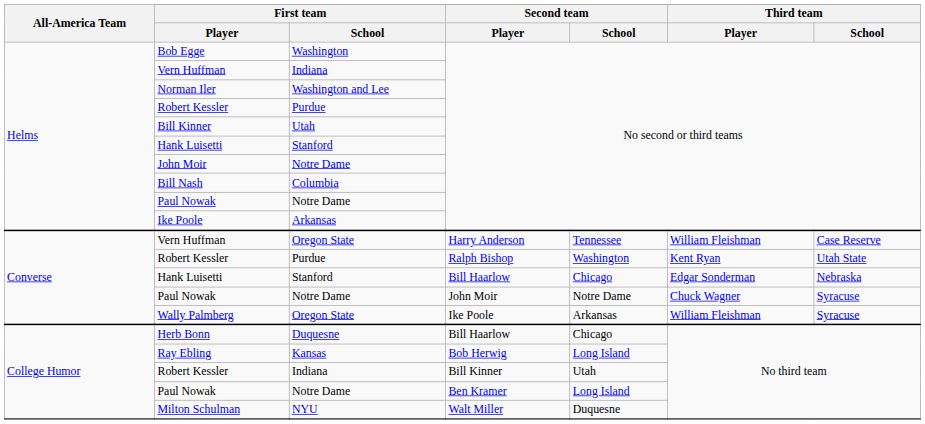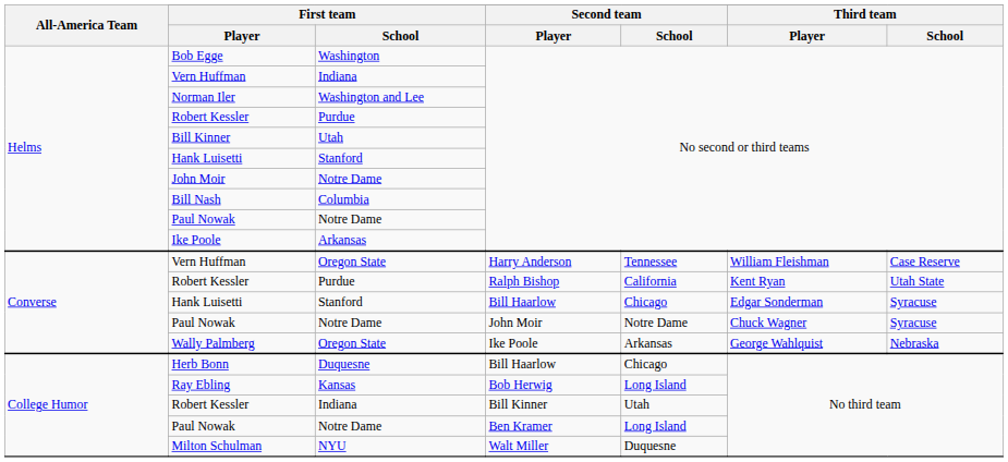Robert Kessler / Ralph Bishop | Second team / School: Washington -> California
Hank Luisetti / Bill Haarlow | Third team / School: Nebraska -> Syracuse
Wally Palmberg | Third team / Player: William Fleishman -> George Wahlquist
Wally Palmberg | Third team / School: Syracuse -> Nebraska
